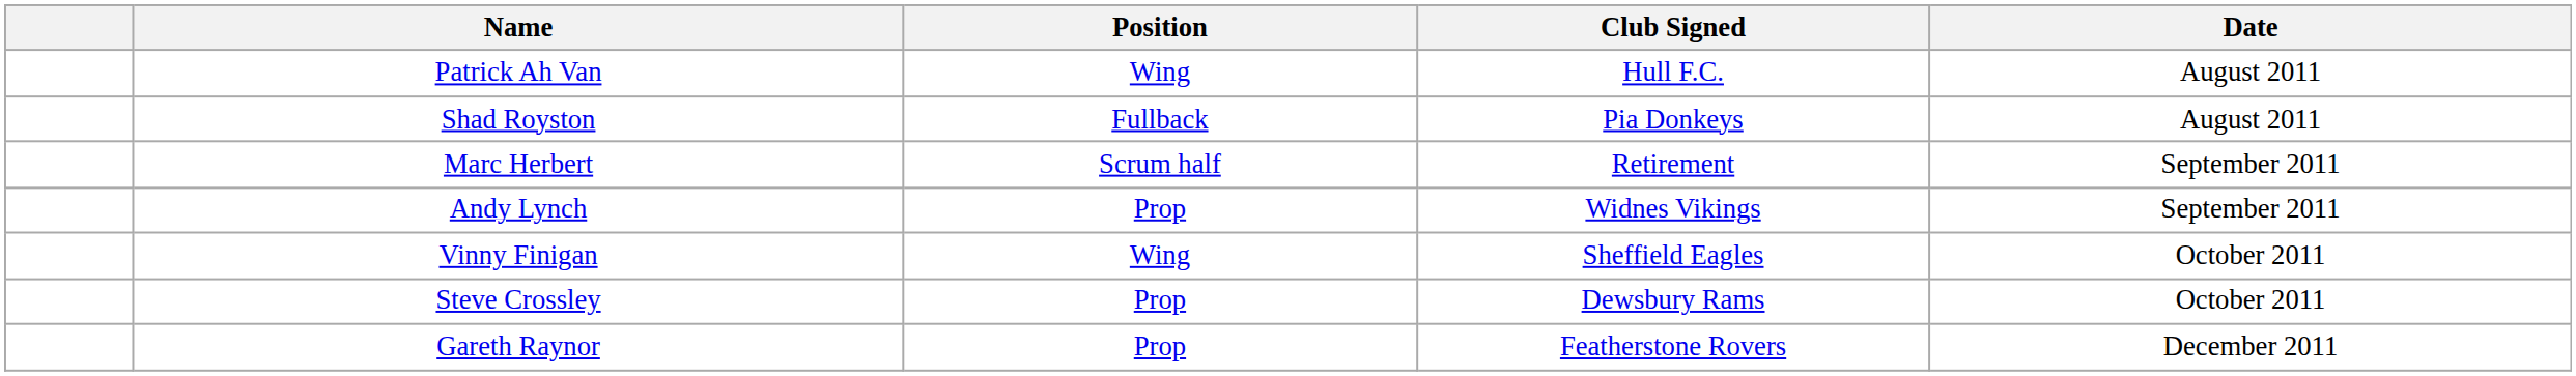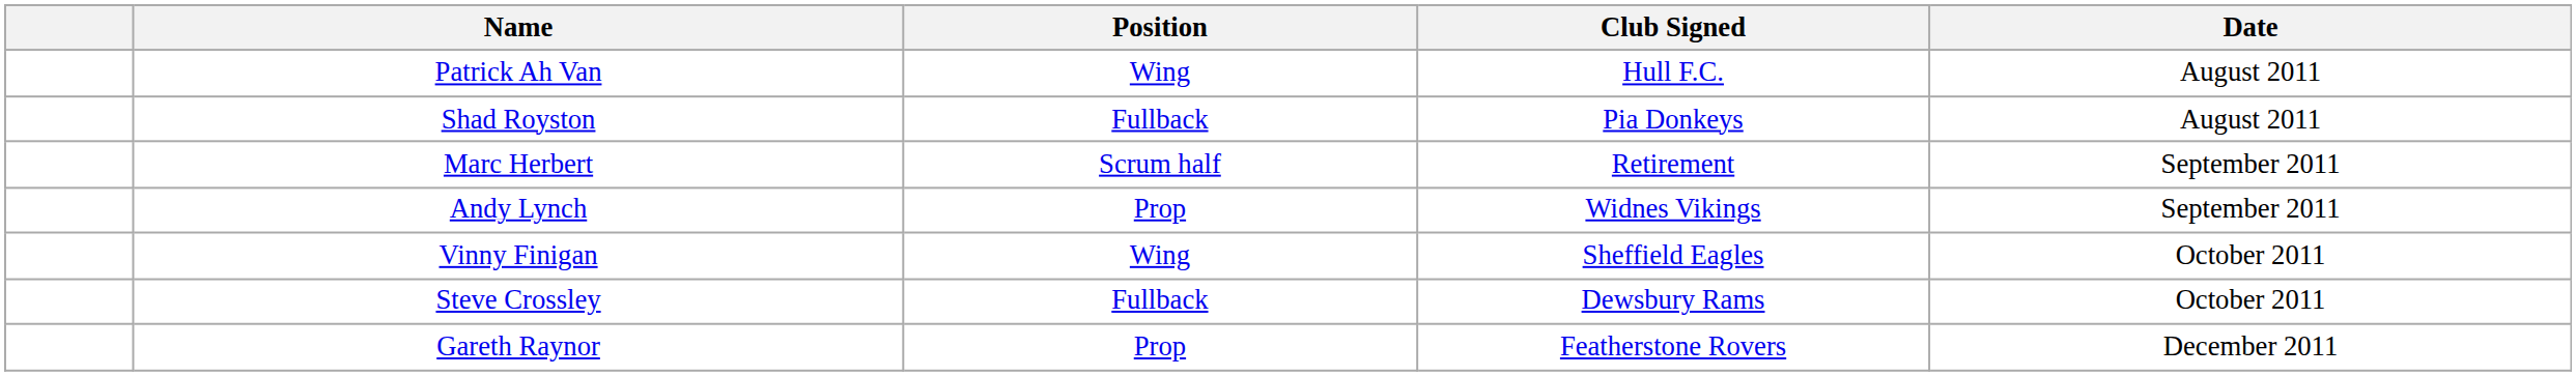Steve Crossley | Position: Prop -> Fullback
